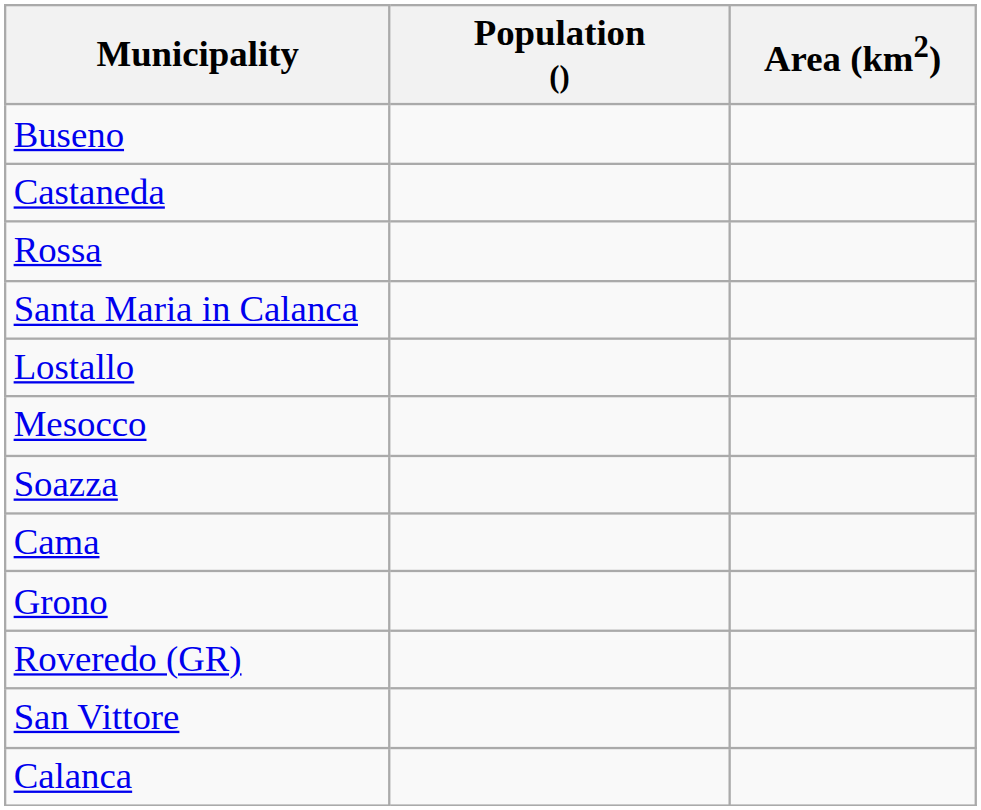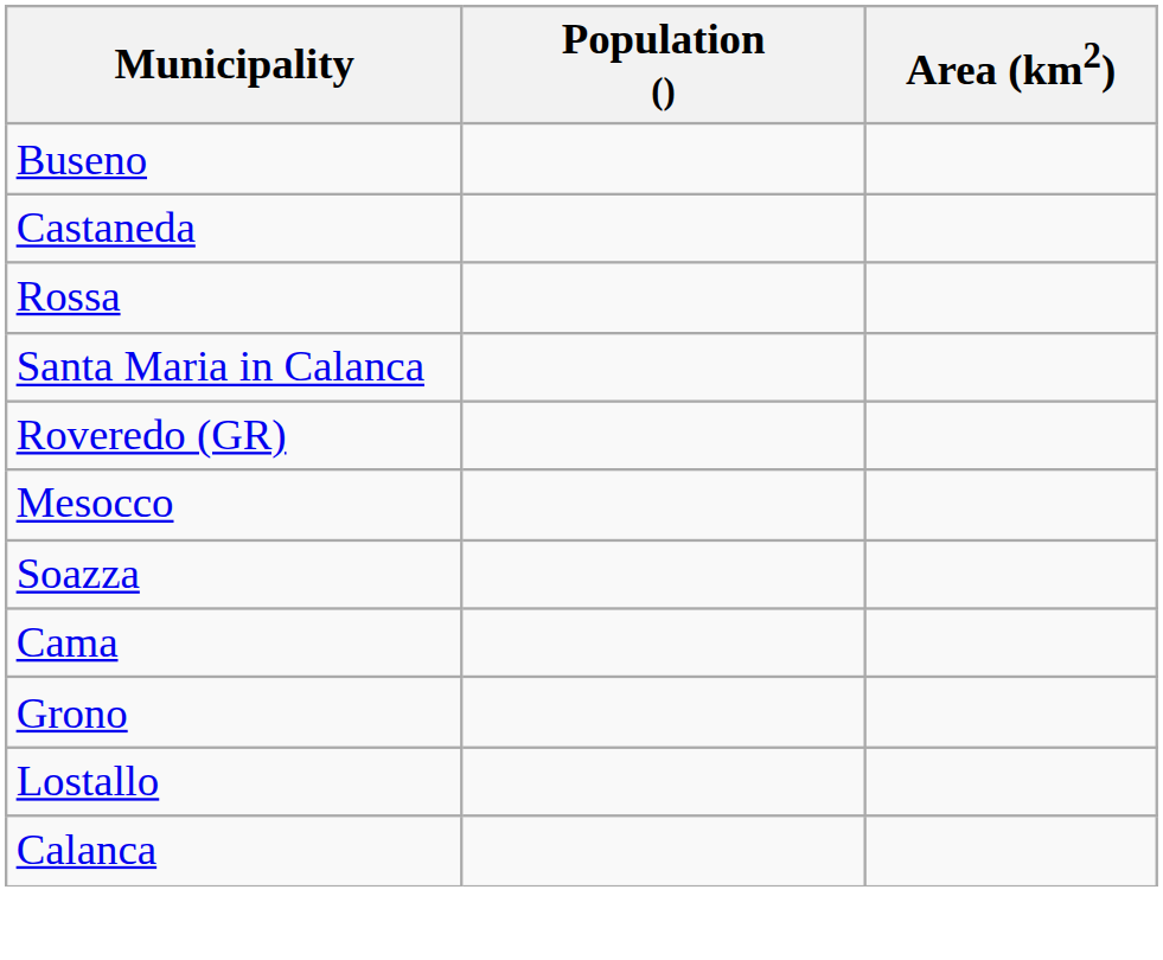rows swapped: Lostallo <-> Roveredo (GR)
- row: San Vittore
